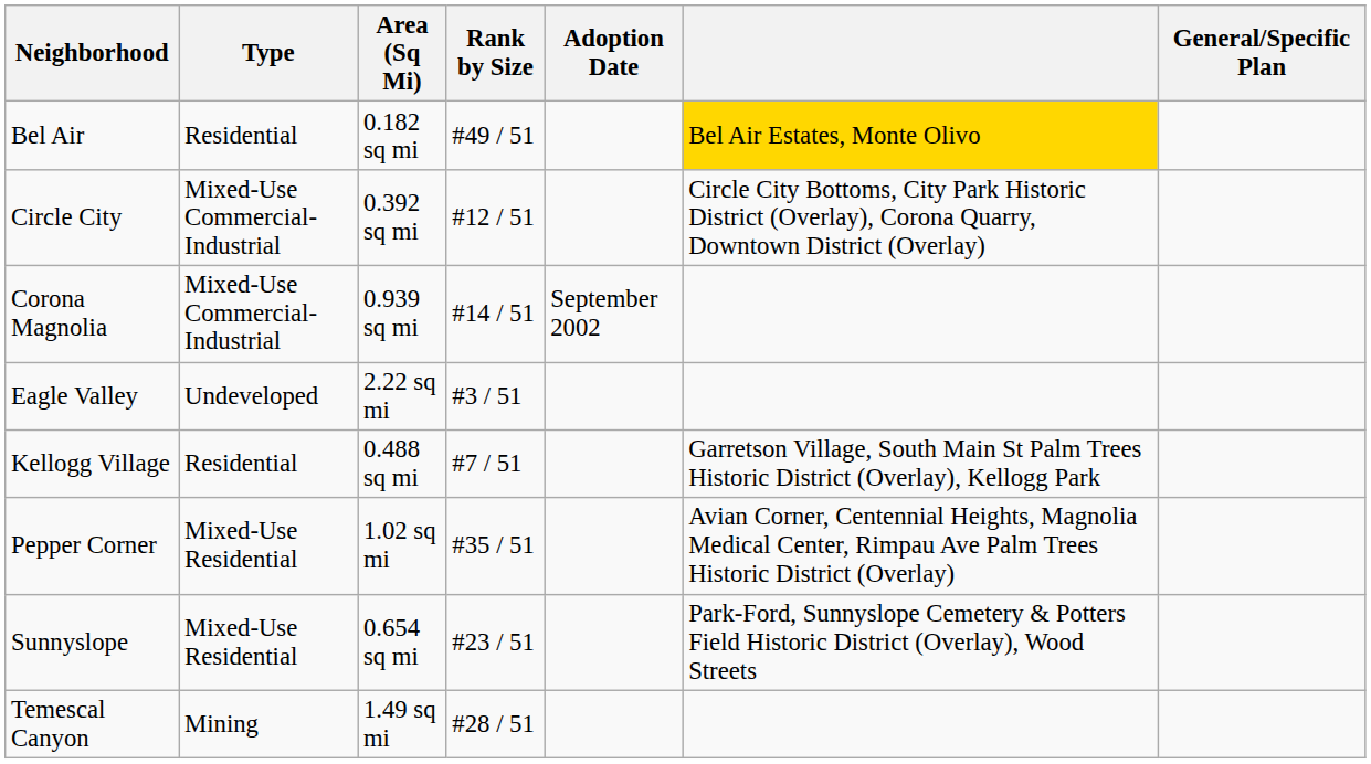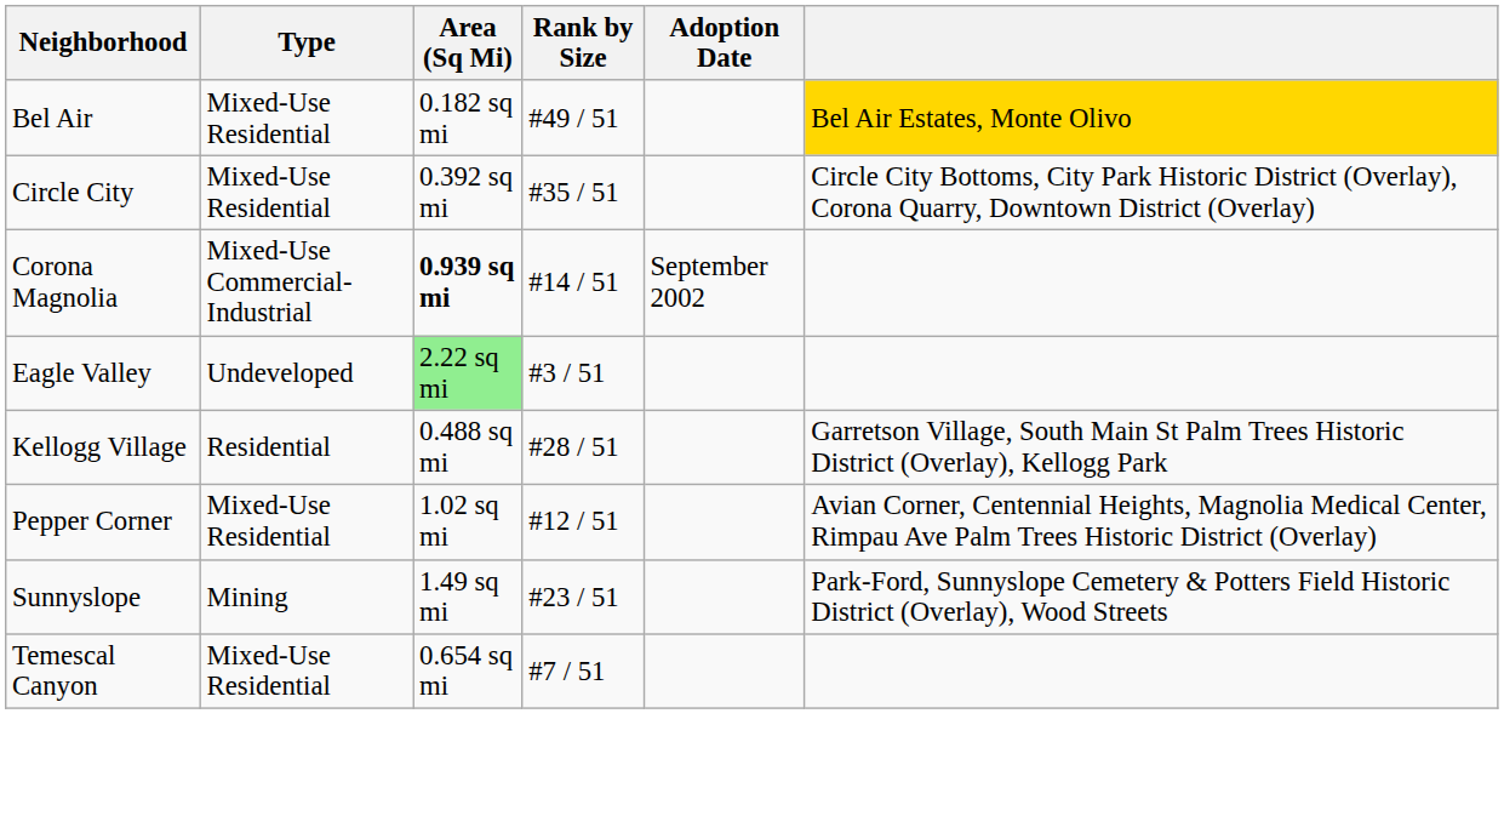- column: General/Specific Plan
Bel Air | Type: Residential -> Mixed-Use Residential
Circle City | Type: Mixed-Use Commercial-Industrial -> Mixed-Use Residential
Circle City | Rank by Size: #12 / 51 -> #35 / 51
Corona Magnolia | Area (Sq Mi): normal -> bold
Eagle Valley | Area (Sq Mi): no background -> lightgreen background
Kellogg Village | Rank by Size: #7 / 51 -> #28 / 51
Pepper Corner | Rank by Size: #35 / 51 -> #12 / 51
Sunnyslope | Type: Mixed-Use Residential -> Mining
Sunnyslope | Area (Sq Mi): 0.654 sq mi -> 1.49 sq mi
Temescal Canyon | Type: Mining -> Mixed-Use Residential
Temescal Canyon | Area (Sq Mi): 1.49 sq mi -> 0.654 sq mi
Temescal Canyon | Rank by Size: #28 / 51 -> #7 / 51
